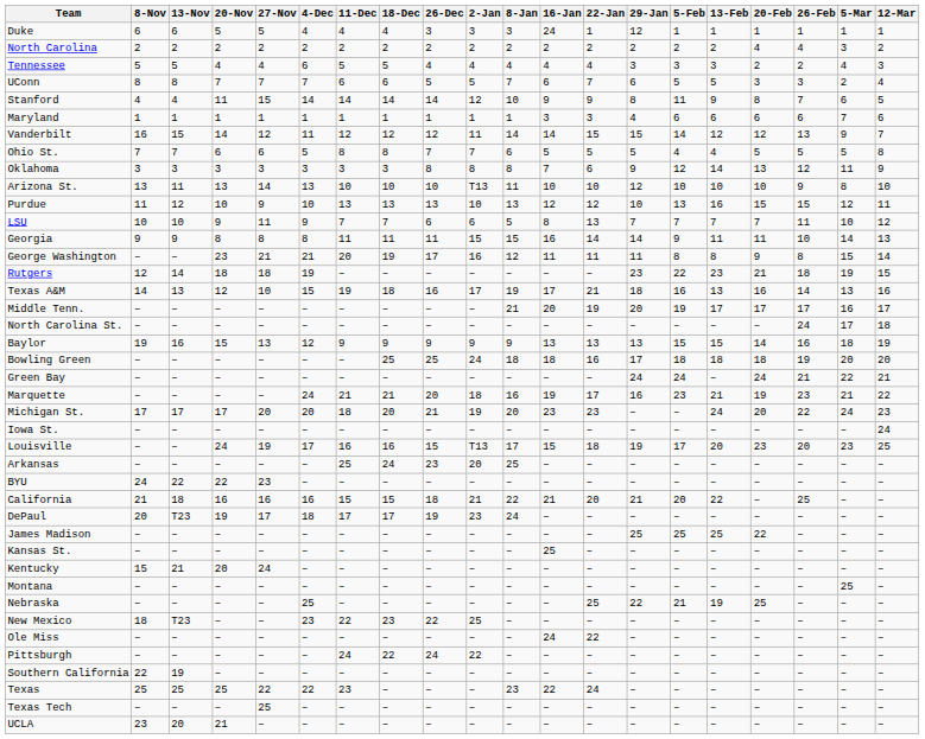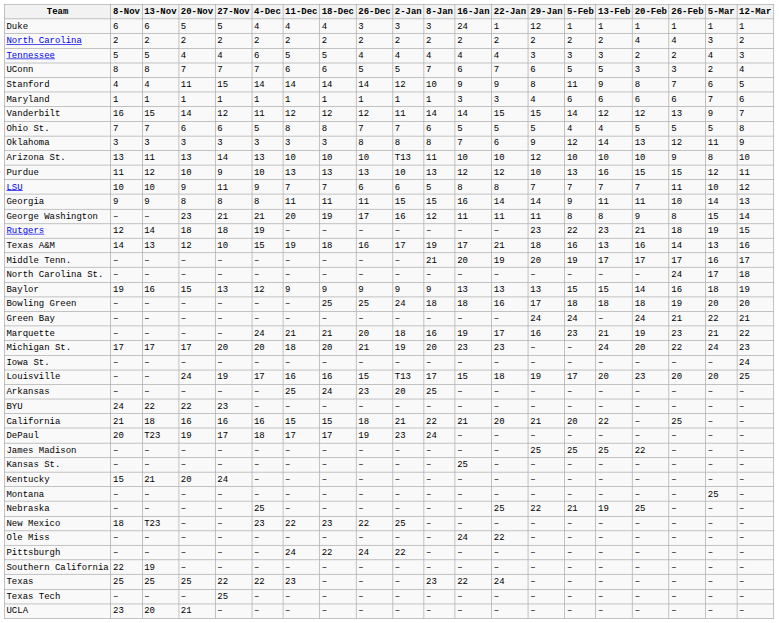LSU | 22-Jan: 13 -> 8
Louisville | 5-Mar: 23 -> 20
